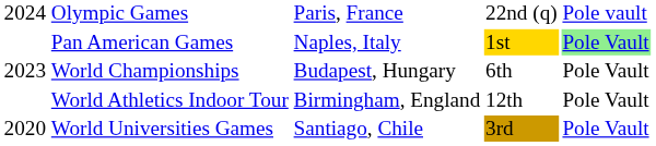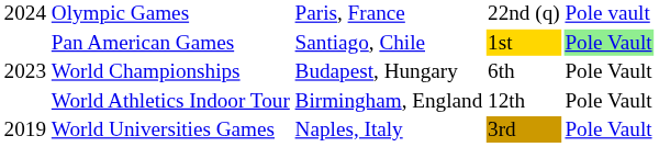Pan American Games | column 3: Naples, Italy -> Santiago, Chile
World Universities Games | column 1: 2020 -> 2019
World Universities Games | column 3: Santiago, Chile -> Naples, Italy
